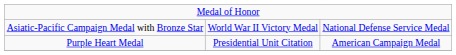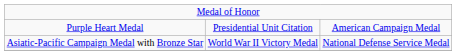rows swapped: Purple Heart Medal <-> Asiatic-Pacific Campaign Medal with Bronze Star
